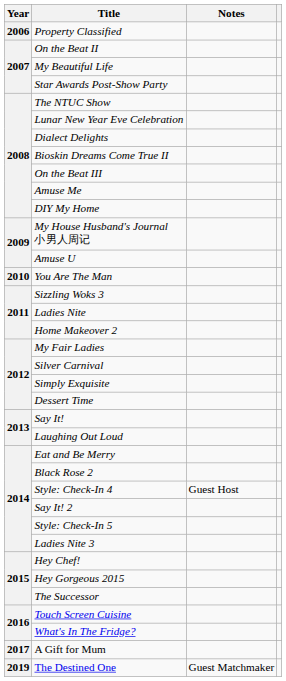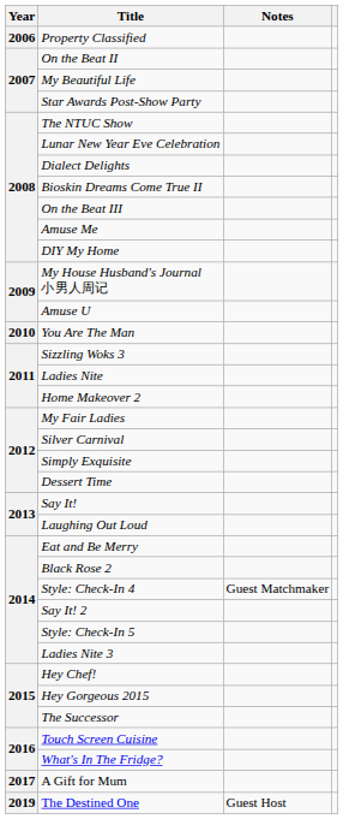Style: Check-In 4 | Notes: Guest Host -> Guest Matchmaker
The Destined One | Notes: Guest Matchmaker -> Guest Host
